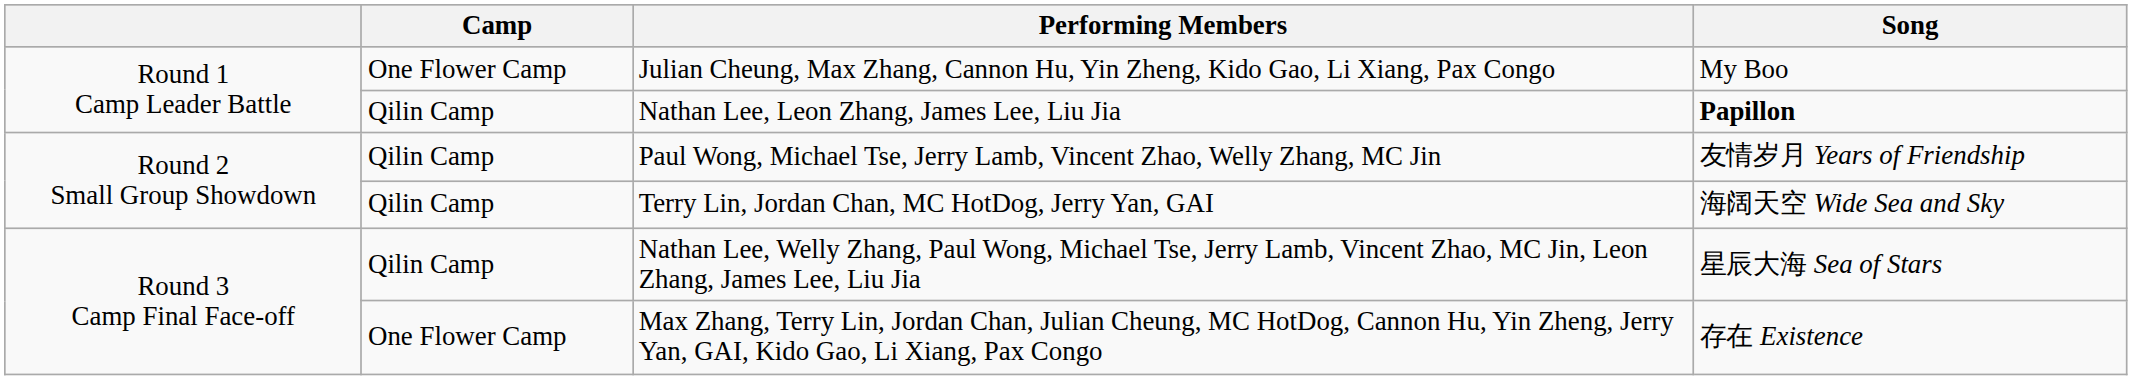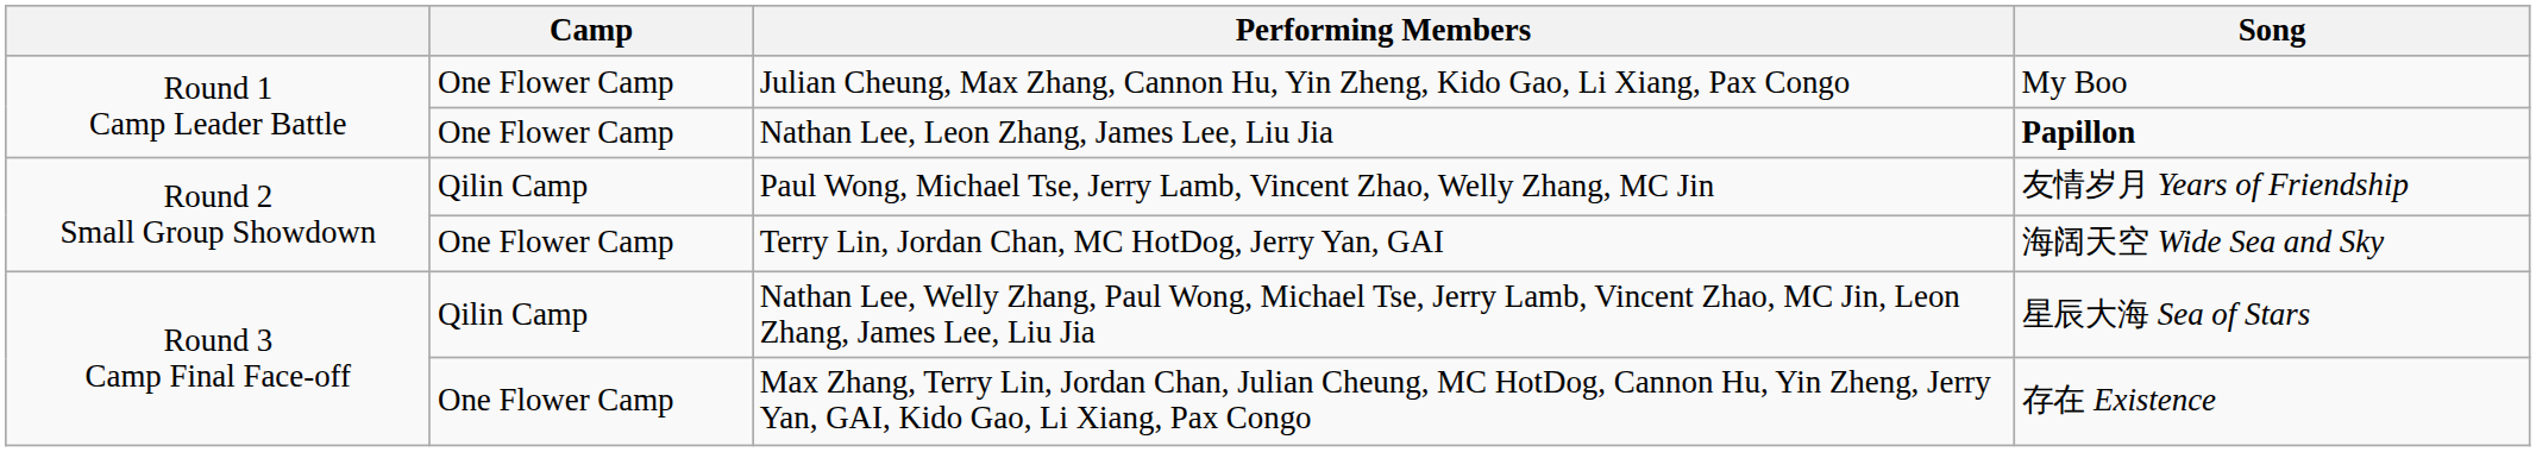Nathan Lee, Leon Zhang, James Lee, Liu Jia | Camp: Qilin Camp -> One Flower Camp
Terry Lin, Jordan Chan, MC HotDog, Jerry Yan, GAI | Camp: Qilin Camp -> One Flower Camp
